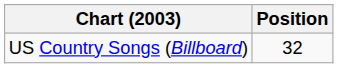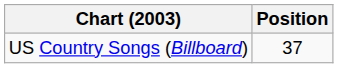US Country Songs (Billboard) | Position: 32 -> 37
